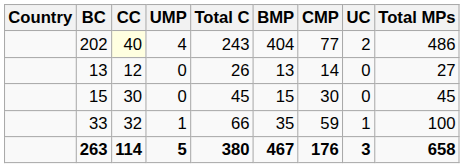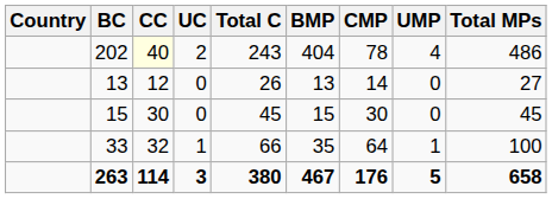columns swapped: UC <-> UMP
202 | CMP: 77 -> 78
33 | CMP: 59 -> 64
